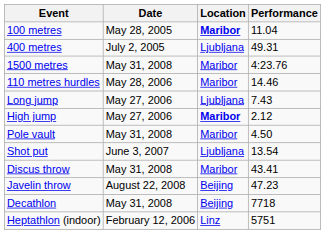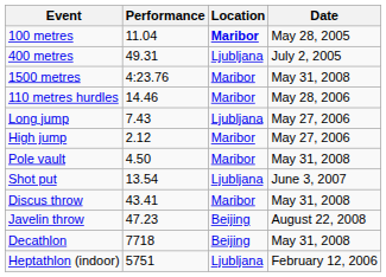columns swapped: Performance <-> Date
High jump | Location: bold -> normal
Heptathlon (indoor) | Location: Linz -> Ljubljana
